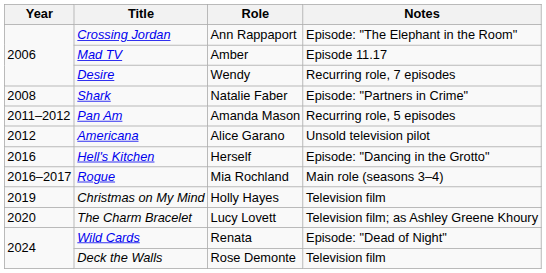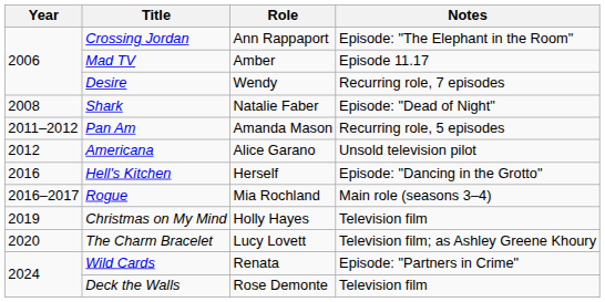Shark | Notes: Episode: "Partners in Crime" -> Episode: "Dead of Night"
Wild Cards | Notes: Episode: "Dead of Night" -> Episode: "Partners in Crime"
